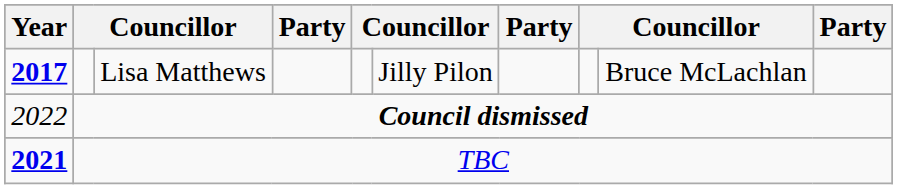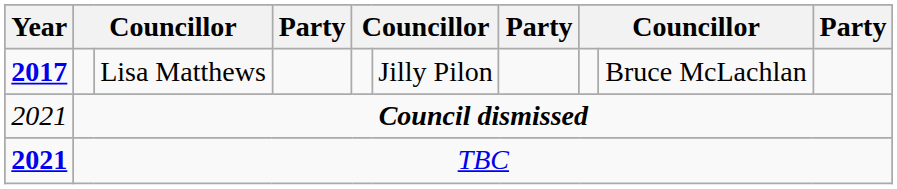Council dismissed | Year: 2022 -> 2021
